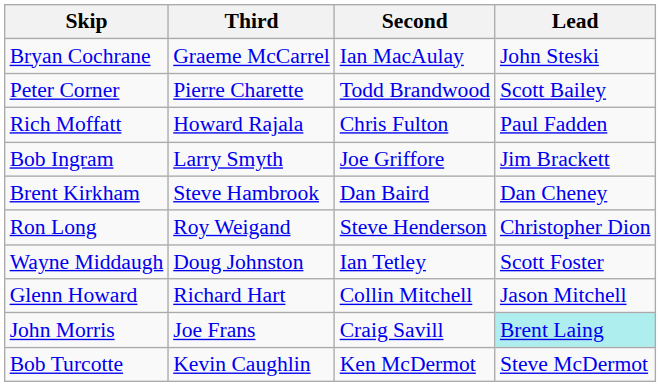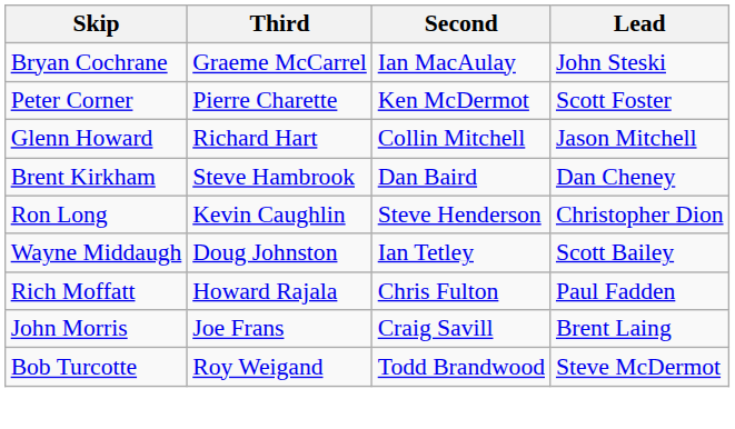Peter Corner | Second: Todd Brandwood -> Ken McDermot
Peter Corner | Lead: Scott Bailey -> Scott Foster
rows swapped: Glenn Howard <-> Rich Moffatt
- row: Bob Ingram | Larry Smyth | Joe Griffore | Jim Brackett
Ron Long | Third: Roy Weigand -> Kevin Caughlin
Wayne Middaugh | Lead: Scott Foster -> Scott Bailey
John Morris | Lead: paleturquoise background -> no background
Bob Turcotte | Third: Kevin Caughlin -> Roy Weigand
Bob Turcotte | Second: Ken McDermot -> Todd Brandwood
